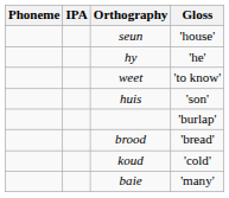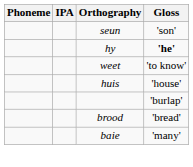seun | Gloss: 'house' -> 'son'
hy | Gloss: normal -> bold
huis | Gloss: 'son' -> 'house'
- row: koud | 'cold'
